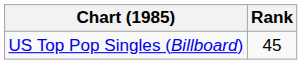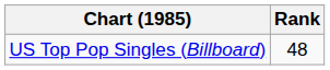US Top Pop Singles (Billboard) | Rank: 45 -> 48
